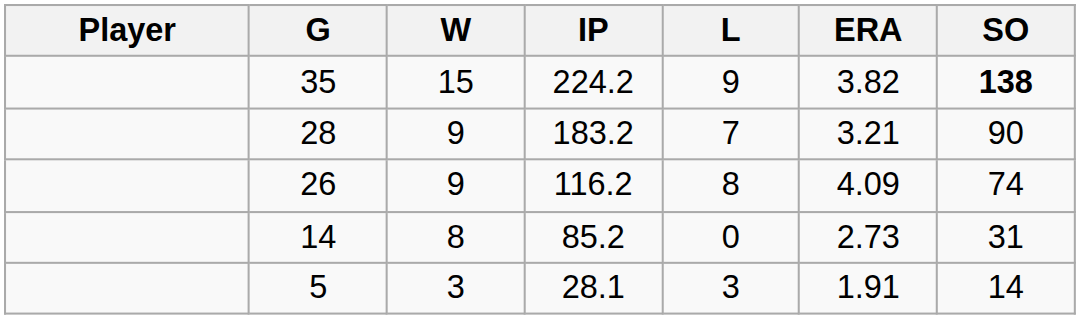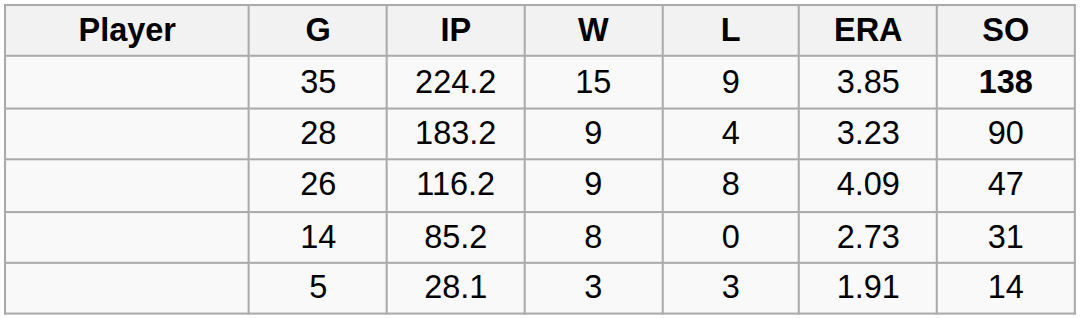columns swapped: IP <-> W
35 | ERA: 3.82 -> 3.85
28 | L: 7 -> 4
28 | ERA: 3.21 -> 3.23
26 | SO: 74 -> 47
